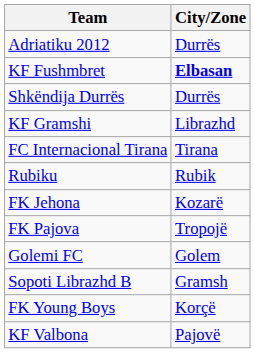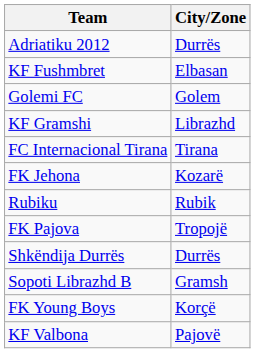KF Fushmbret | City/Zone: bold -> normal
rows swapped: Golemi FC <-> Shkëndija Durrës
rows swapped: FK Jehona <-> Rubiku
